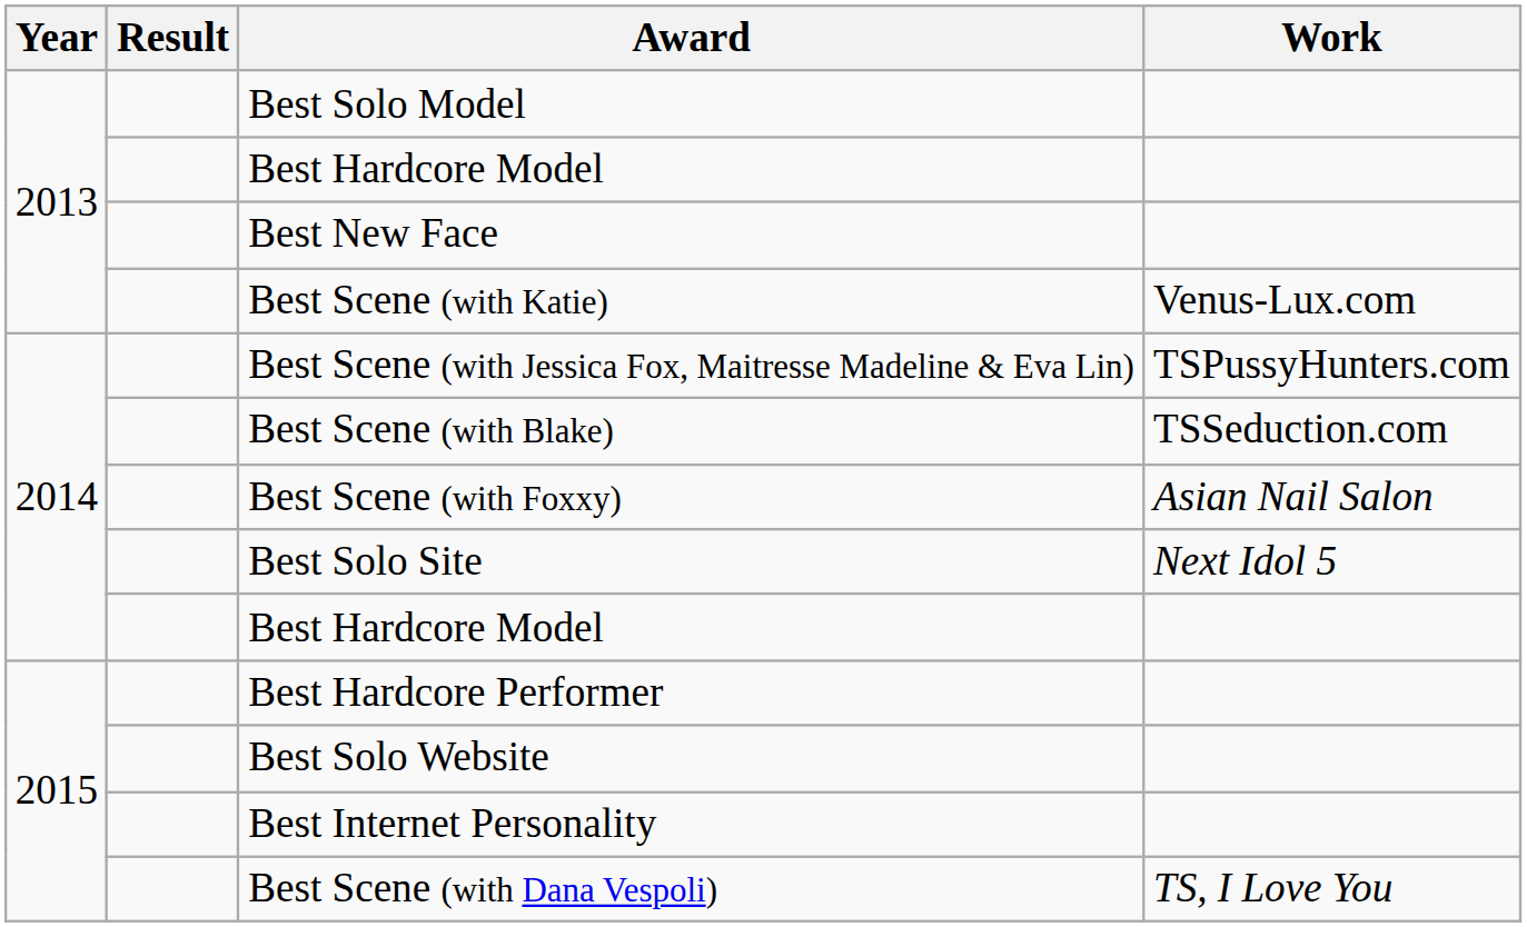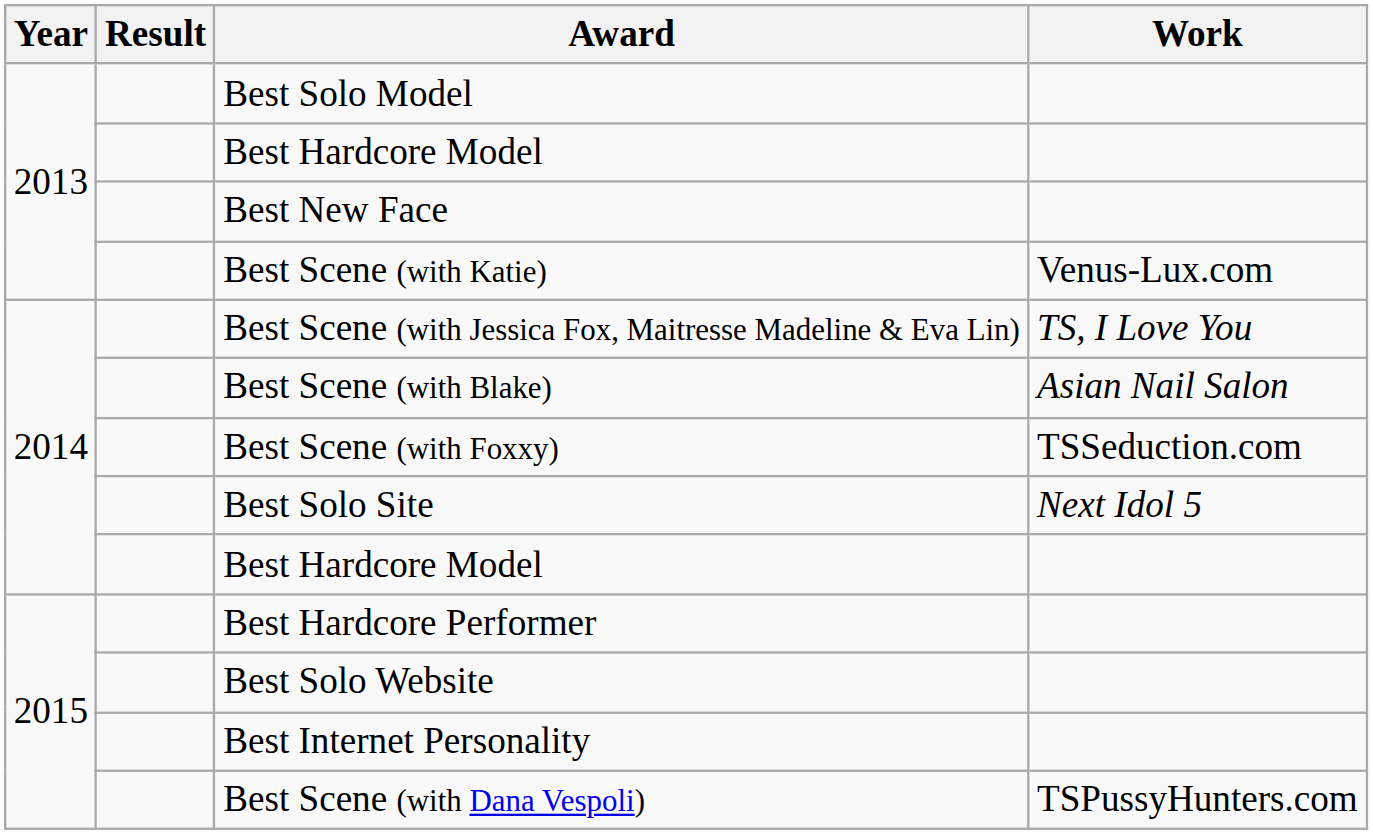Best Scene (with Jessica Fox, Maitresse Madeline & Eva Lin) | Work: TSPussyHunters.com -> TS, I Love You
Best Scene (with Blake) | Work: TSSeduction.com -> Asian Nail Salon
Best Scene (with Foxxy) | Work: Asian Nail Salon -> TSSeduction.com
Best Scene (with Dana Vespoli) | Work: TS, I Love You -> TSPussyHunters.com
